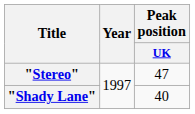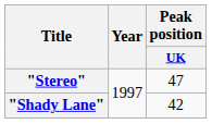"Shady Lane" | Peak position / UK: 40 -> 42
